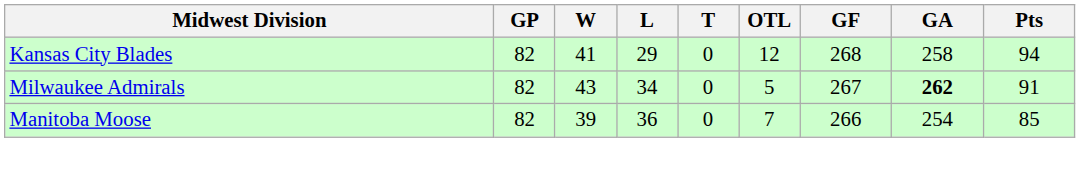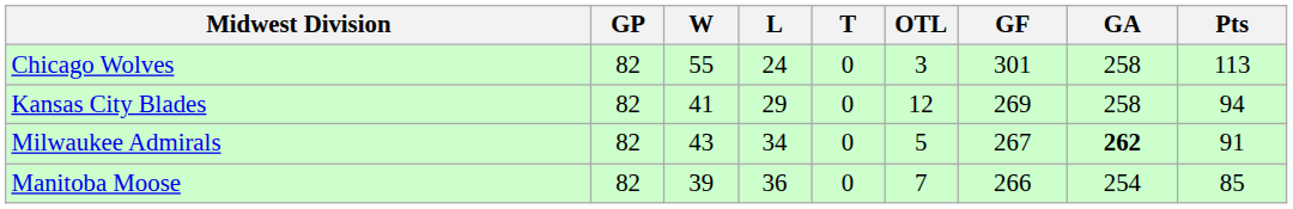+ row: Chicago Wolves | 82 | 55 | 24 | 0 | 3 | 301 | 258 | 113
Kansas City Blades | GF: 268 -> 269
